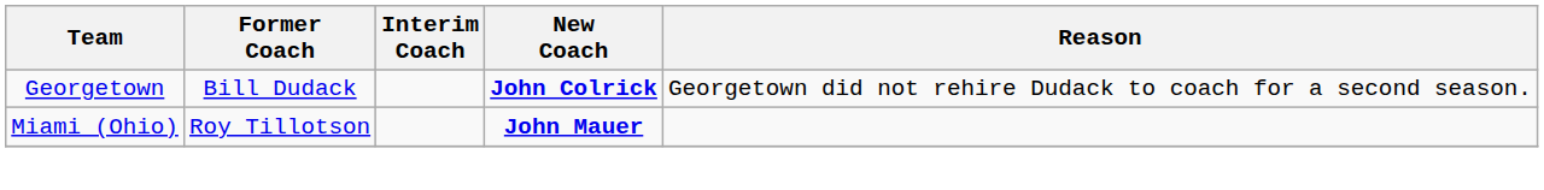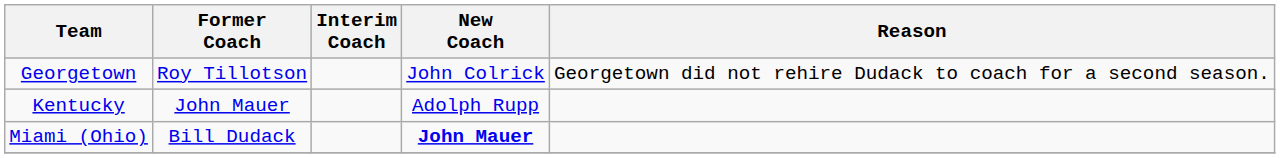Georgetown | Former Coach: Bill Dudack -> Roy Tillotson
Georgetown | New Coach: bold -> normal
+ row: Kentucky | John Mauer | Adolph Rupp
Miami (Ohio) | Former Coach: Roy Tillotson -> Bill Dudack
